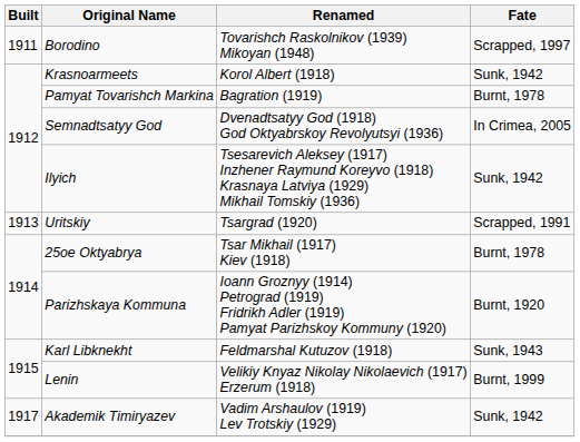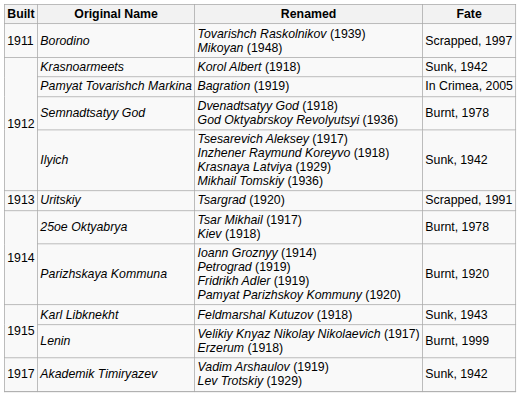Pamyat Tovarishch Markina | Fate: Burnt, 1978 -> In Crimea, 2005
Semnadtsatyy God | Fate: In Crimea, 2005 -> Burnt, 1978
